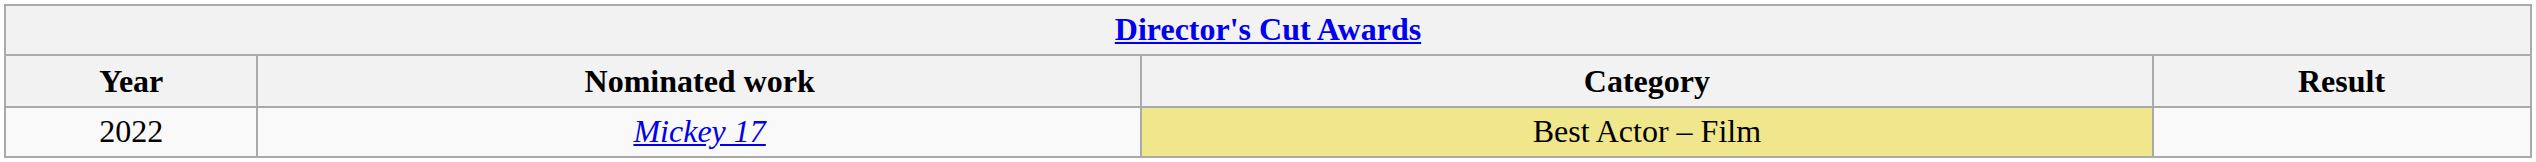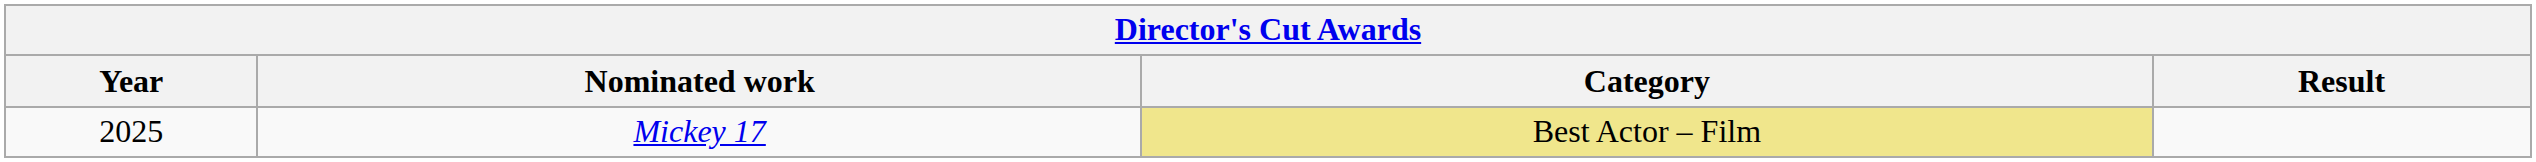Mickey 17 | Year: 2022 -> 2025
